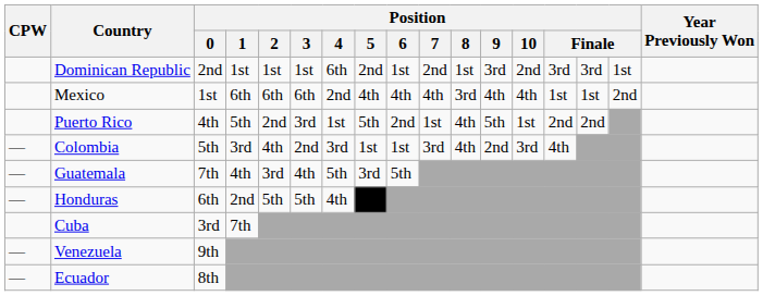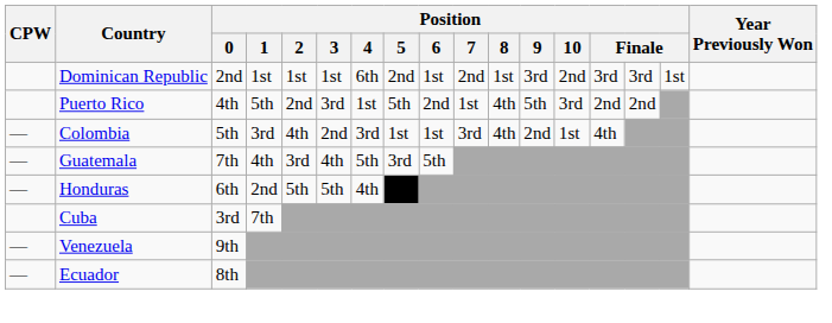- row: Mexico | 1st | 6th | 6th | 6th | 2nd | 4th | 4th | 4th | 3rd | 4th | 4th | 1st | 1st | 2nd
Puerto Rico | Position / 10: 1st -> 3rd
Colombia | Position / 10: 3rd -> 1st
